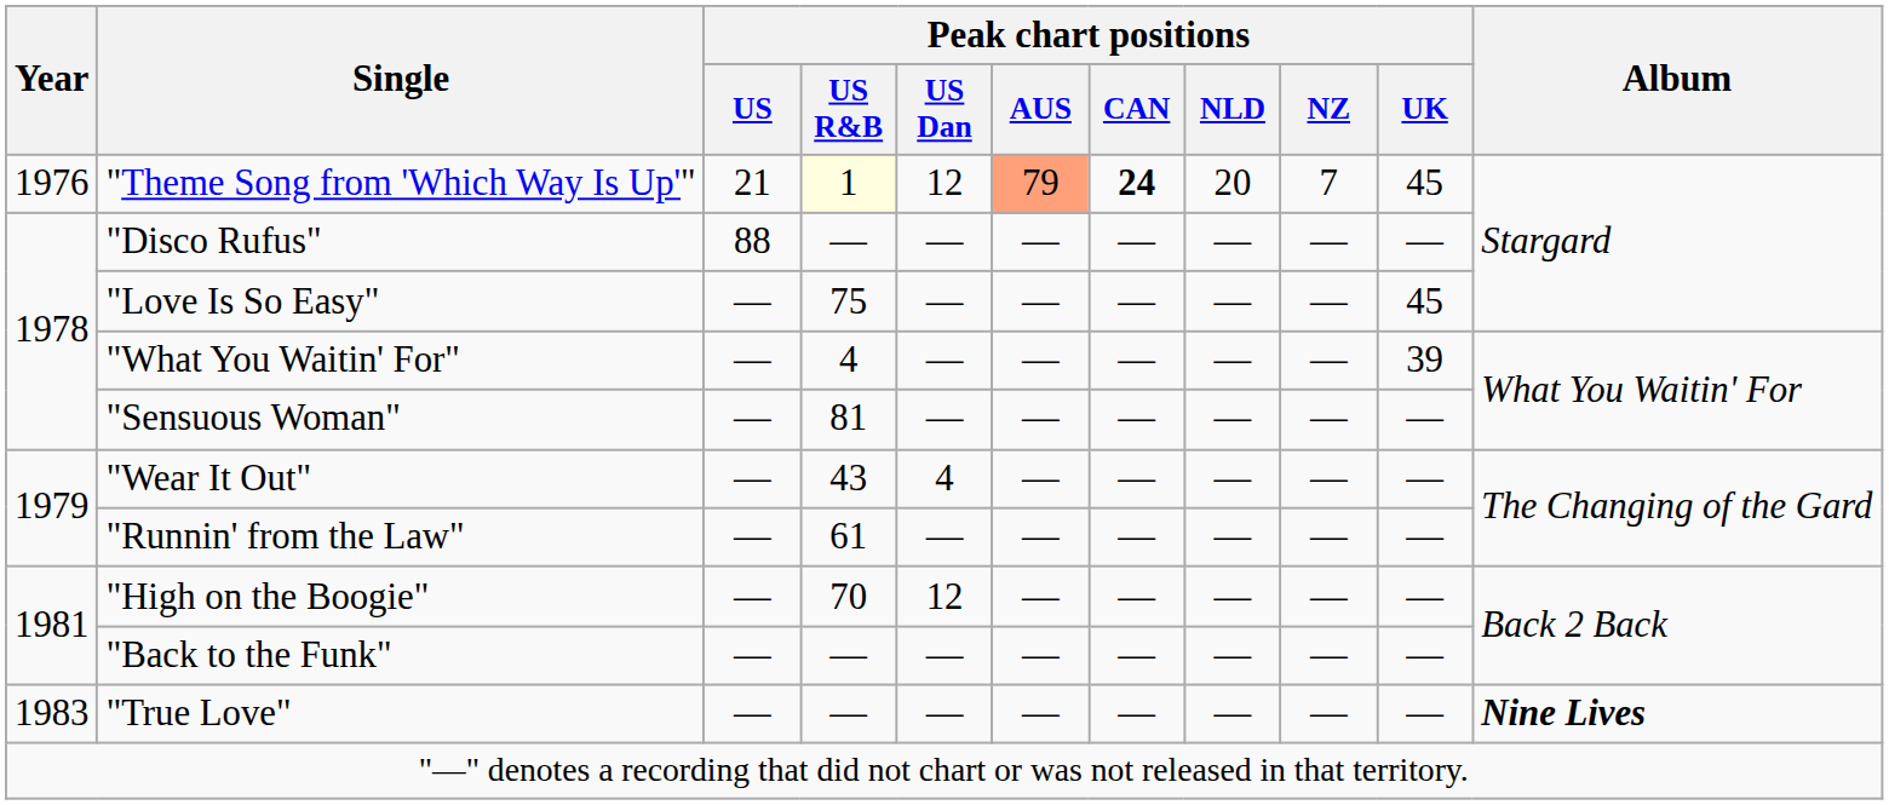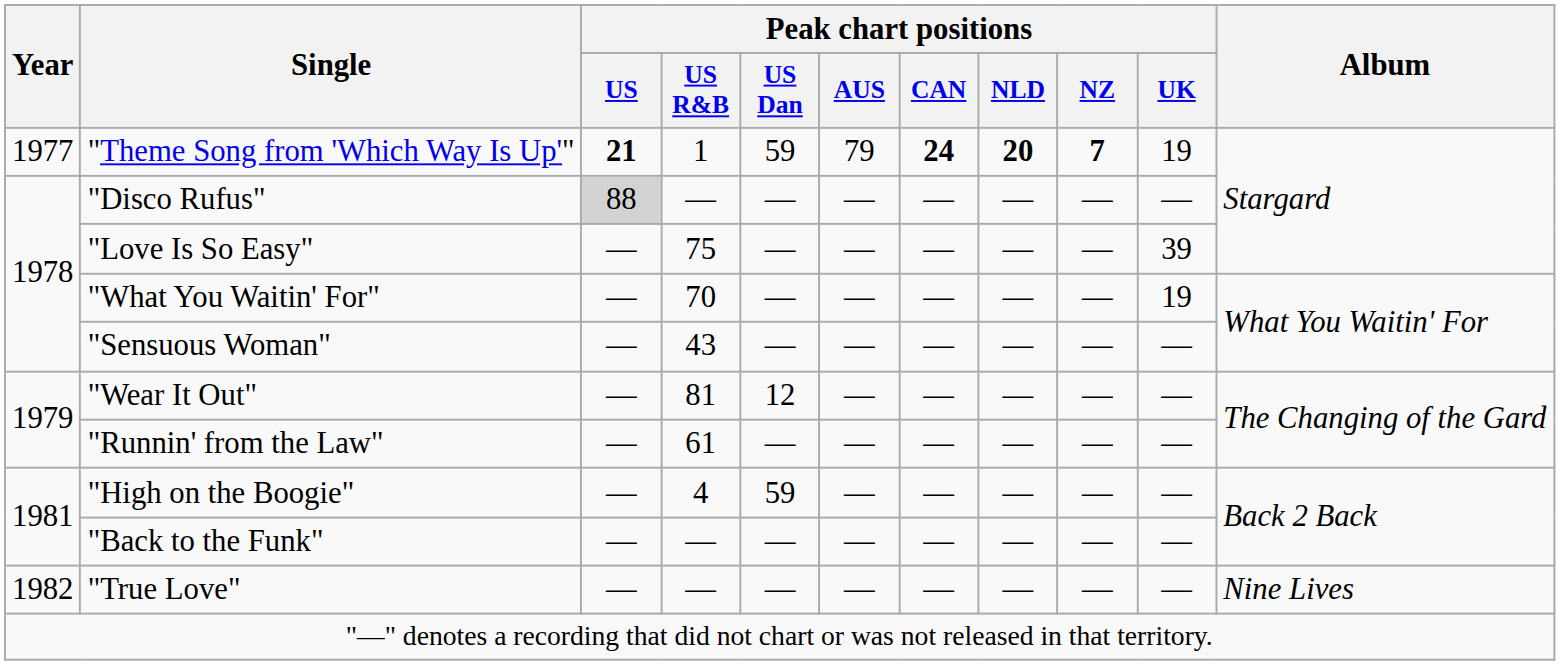"Theme Song from 'Which Way Is Up'" | Year: 1976 -> 1977
"Theme Song from 'Which Way Is Up'" | Peak chart positions / US: normal -> bold
"Theme Song from 'Which Way Is Up'" | Peak chart positions / US R&B: lightyellow background -> no background
"Theme Song from 'Which Way Is Up'" | Peak chart positions / US Dan: 12 -> 59
"Theme Song from 'Which Way Is Up'" | Peak chart positions / AUS: lightsalmon background -> no background
"Theme Song from 'Which Way Is Up'" | Peak chart positions / NLD: normal -> bold
"Theme Song from 'Which Way Is Up'" | Peak chart positions / NZ: normal -> bold
"Theme Song from 'Which Way Is Up'" | Peak chart positions / UK: 45 -> 19
"Disco Rufus" | Peak chart positions / US: no background -> lightgrey background
"Love Is So Easy" | Peak chart positions / UK: 45 -> 39
"What You Waitin' For" | Peak chart positions / US R&B: 4 -> 70
"What You Waitin' For" | Peak chart positions / UK: 39 -> 19
"Sensuous Woman" | Peak chart positions / US R&B: 81 -> 43
"Wear It Out" | Peak chart positions / US R&B: 43 -> 81
"Wear It Out" | Peak chart positions / US Dan: 4 -> 12
"High on the Boogie" | Peak chart positions / US R&B: 70 -> 4
"High on the Boogie" | Peak chart positions / US Dan: 12 -> 59
"True Love" | Year: 1983 -> 1982
"True Love" | Album: bold -> normal
